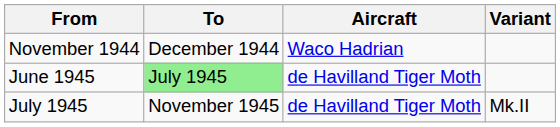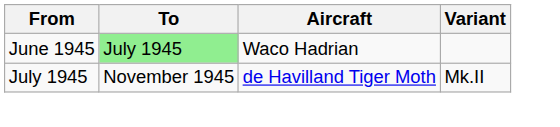- row: November 1944 | December 1944 | Waco Hadrian
June 1945 | Aircraft: de Havilland Tiger Moth -> Waco Hadrian
